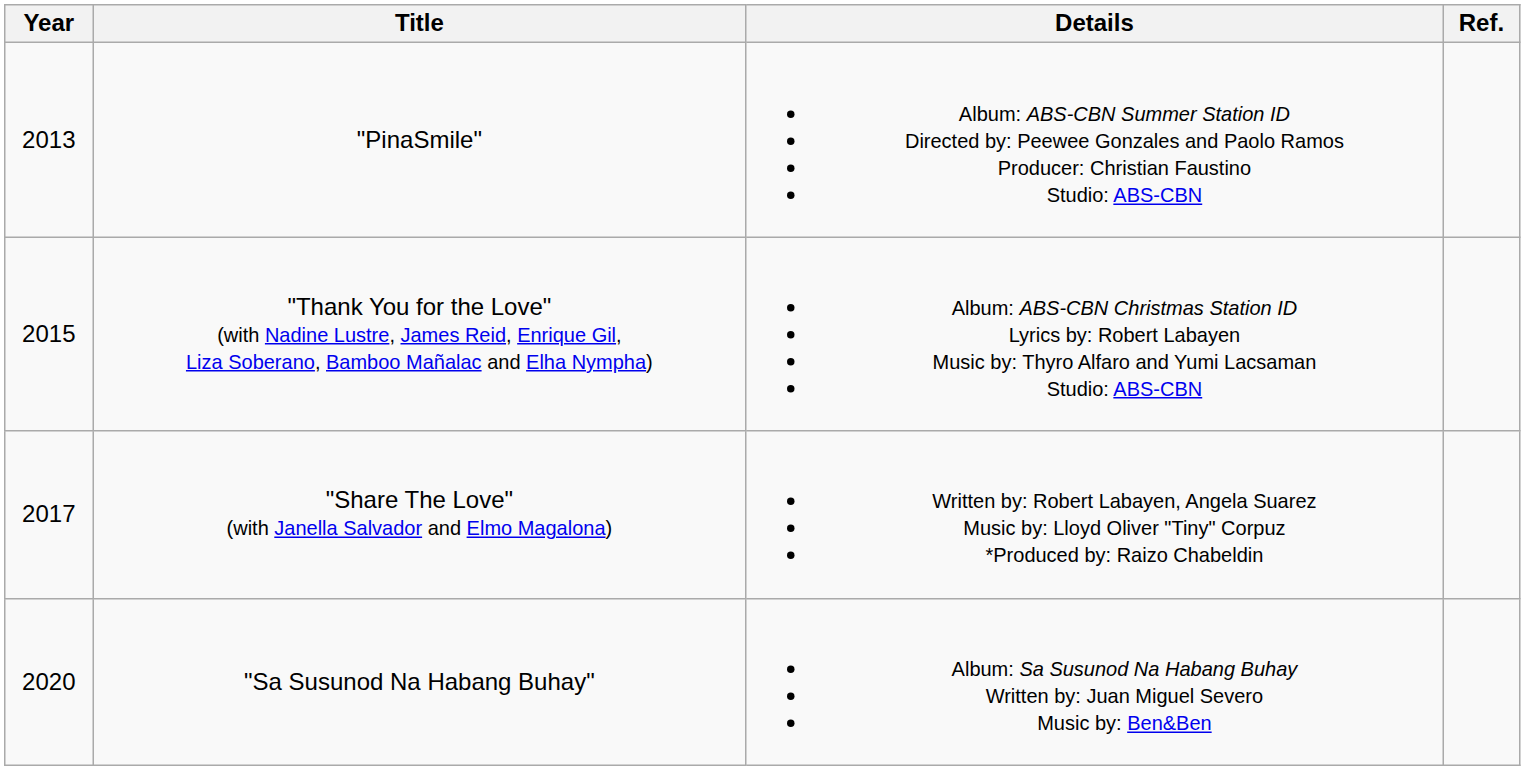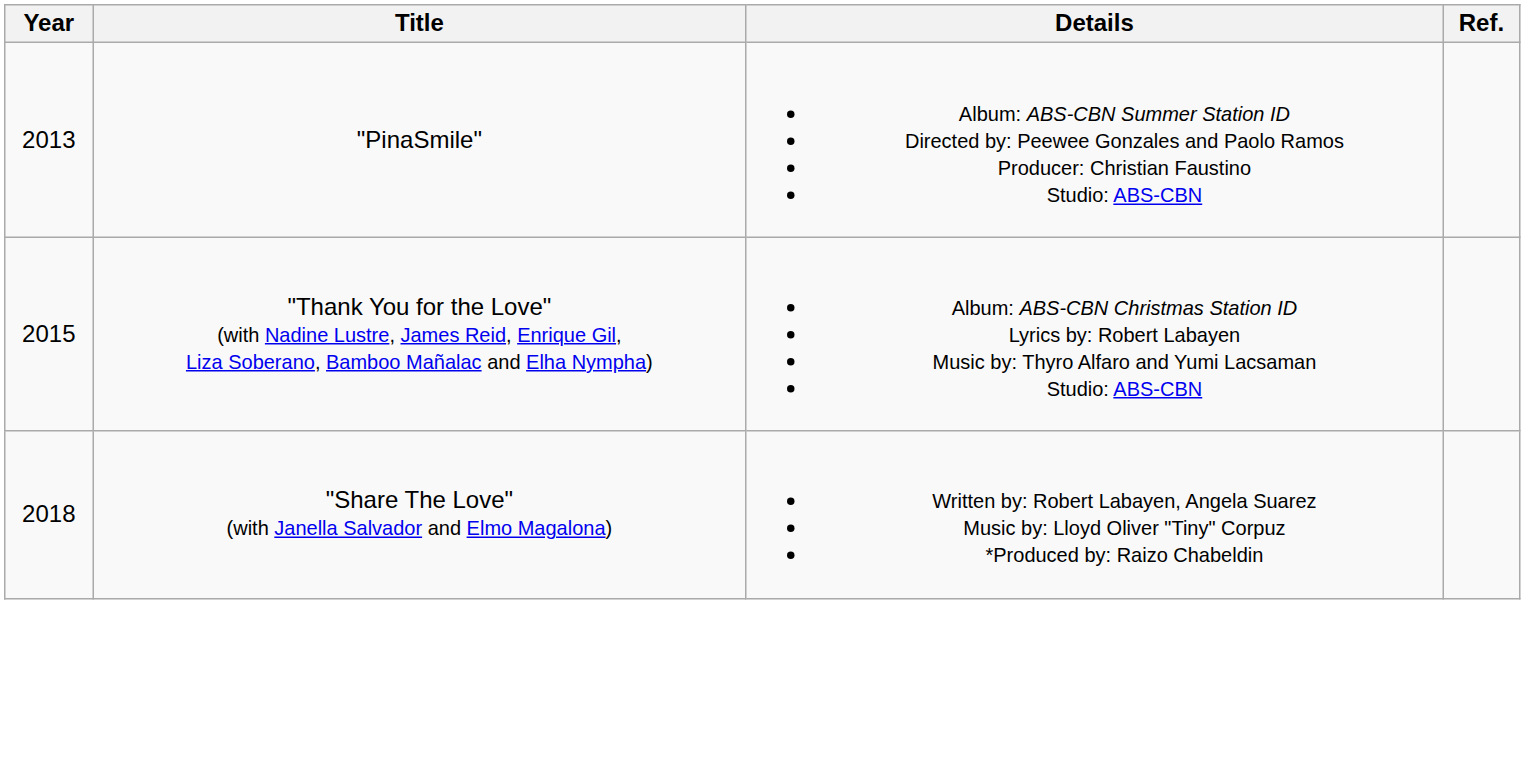"Share The Love" (with Janella Salvador and Elmo Magalona) | Year: 2017 -> 2018
- row: 2020 | "Sa Susunod Na Habang Buhay" | Album: Sa Susunod Na Habang Buhay Written by: Juan Miguel Severo Music by: Ben&Ben
